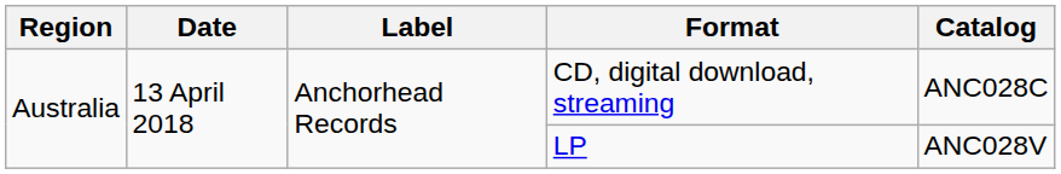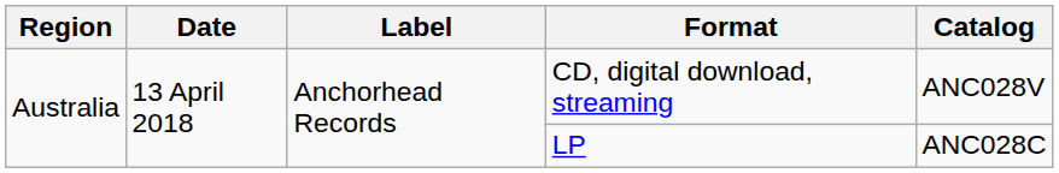CD, digital download, streaming | Catalog: ANC028C -> ANC028V
LP | Catalog: ANC028V -> ANC028C
